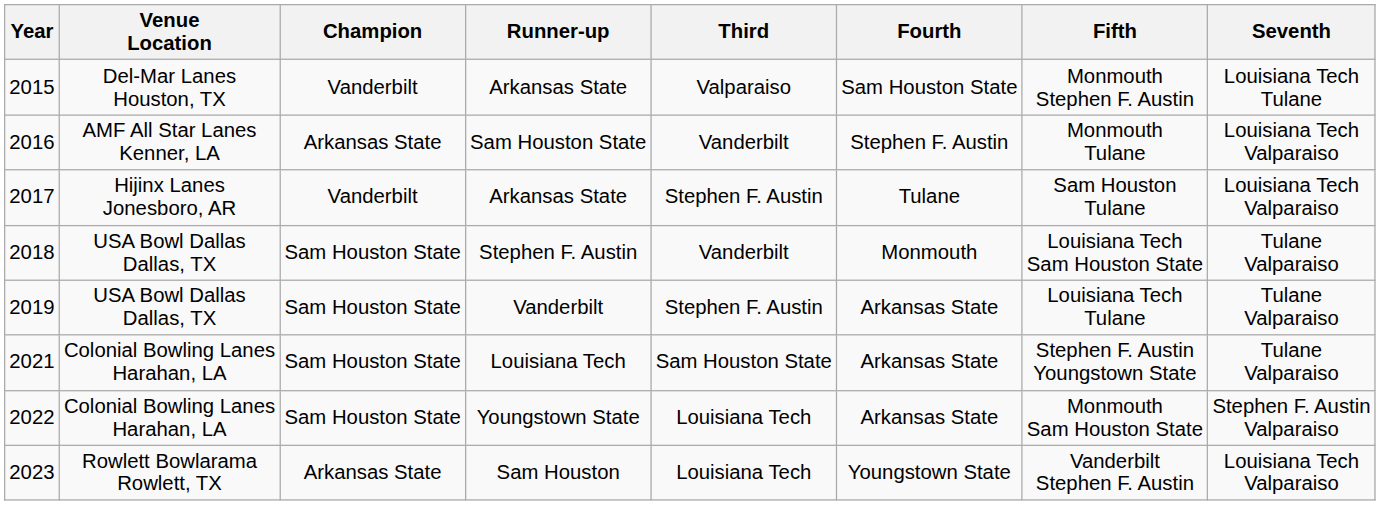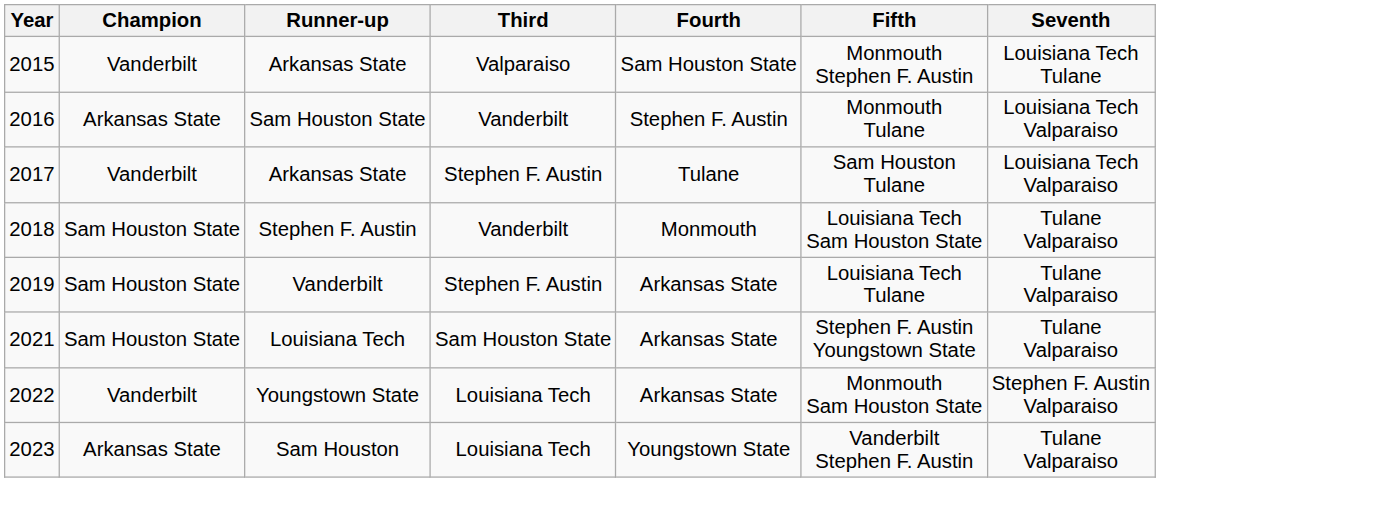- column: Venue Location | Del-Mar Lanes Houston, TX | AMF All Star Lanes Kenner, LA | Hijinx Lanes Jonesboro, AR | USA Bowl Dallas Dallas, TX | USA Bowl Dallas Dallas, TX | Colonial Bowling Lanes Harahan, LA | Colonial Bowling Lanes Harahan, LA | Rowlett Bowlarama Rowlett, TX
2022 | Champion: Sam Houston State -> Vanderbilt
2023 | Seventh: Louisiana Tech Valparaiso -> Tulane Valparaiso
